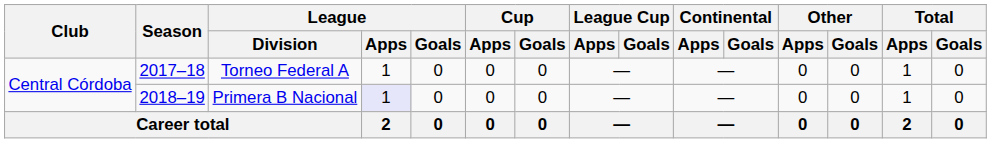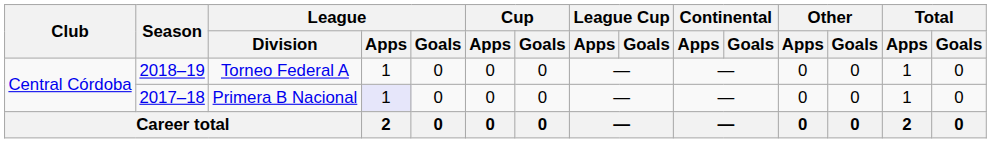Torneo Federal A | Season: 2017–18 -> 2018–19
Primera B Nacional | Season: 2018–19 -> 2017–18
